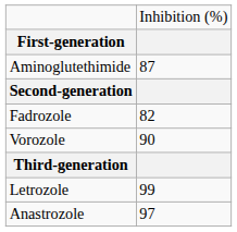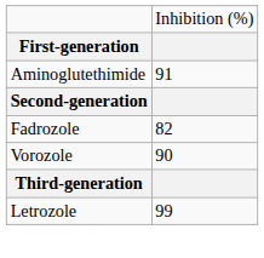Aminoglutethimide | column 2: 87 -> 91
- row: Anastrozole | 97
